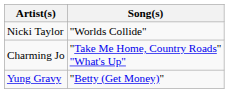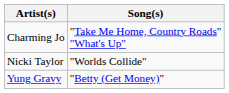rows swapped: Nicki Taylor <-> Charming Jo
